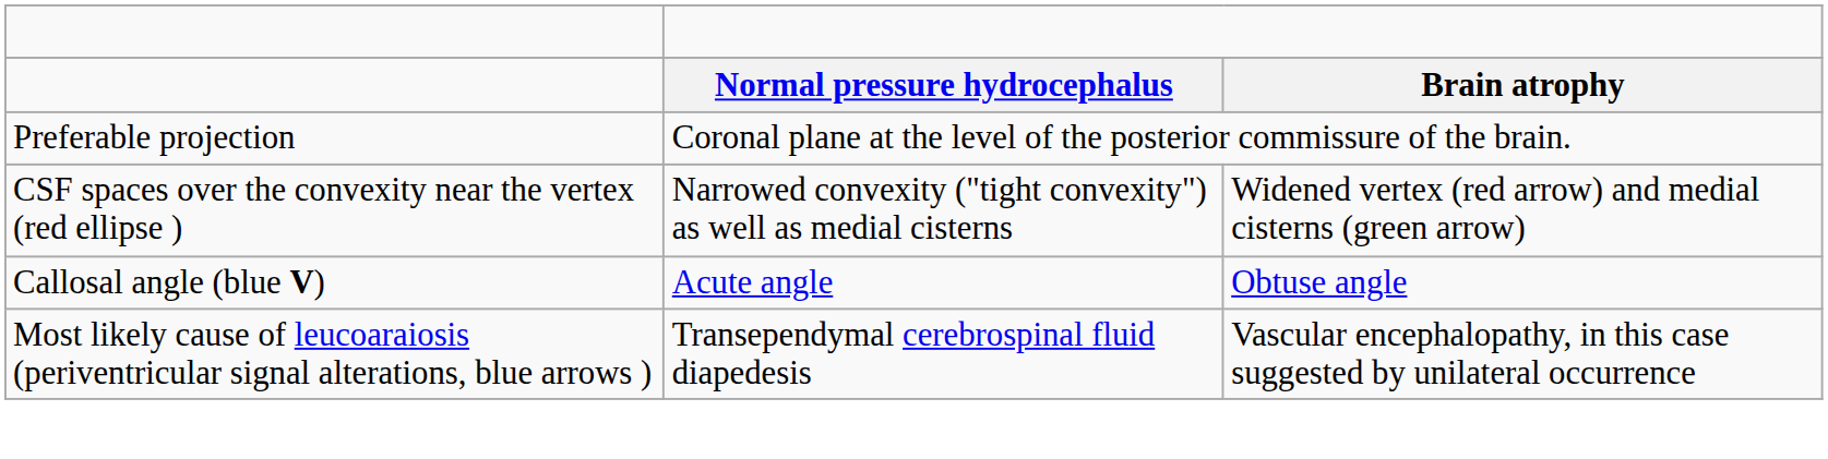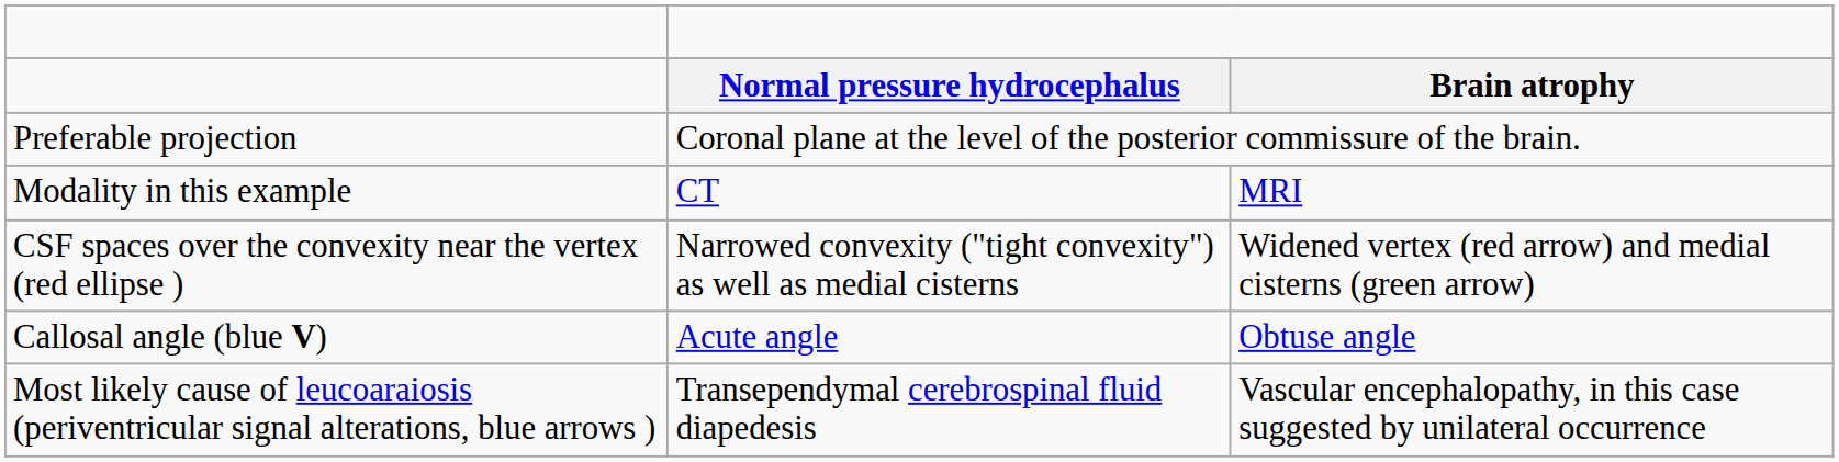+ row: Modality in this example | CT | MRI
